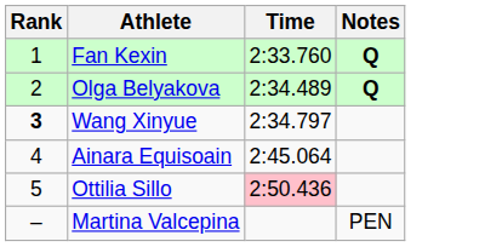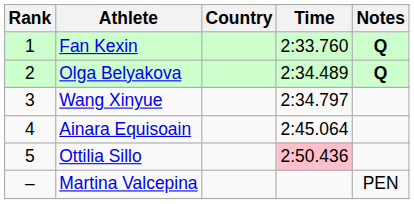+ column: Country
Wang Xinyue | Rank: bold -> normal
